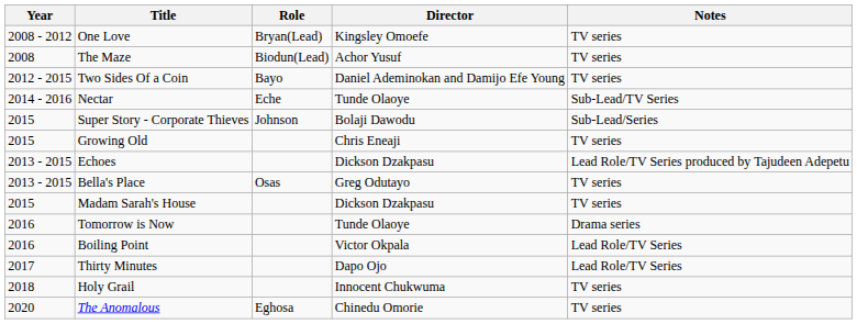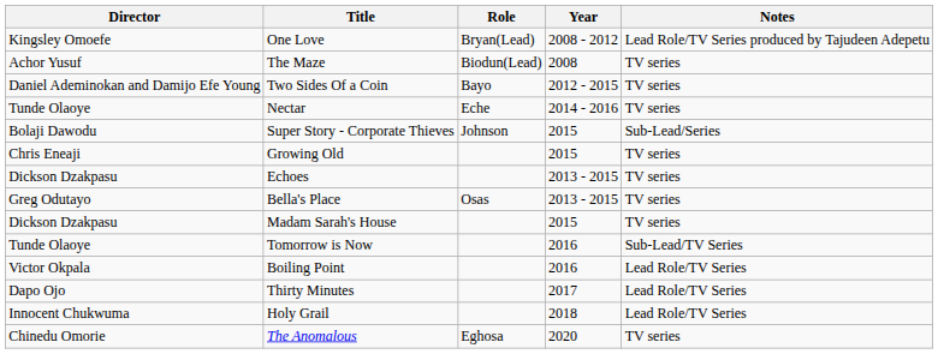columns swapped: Year <-> Director
One Love | Notes: TV series -> Lead Role/TV Series produced by Tajudeen Adepetu
Nectar | Notes: Sub-Lead/TV Series -> TV series
Echoes | Notes: Lead Role/TV Series produced by Tajudeen Adepetu -> TV series
Tomorrow is Now | Notes: Drama series -> Sub-Lead/TV Series
Holy Grail | Notes: TV series -> Lead Role/TV Series
